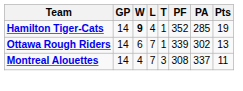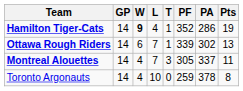Hamilton Tiger-Cats | PA: 285 -> 286
Montreal Alouettes | PF: 308 -> 305
+ row: Toronto Argonauts | 14 | 4 | 10 | 0 | 259 | 378 | 8
